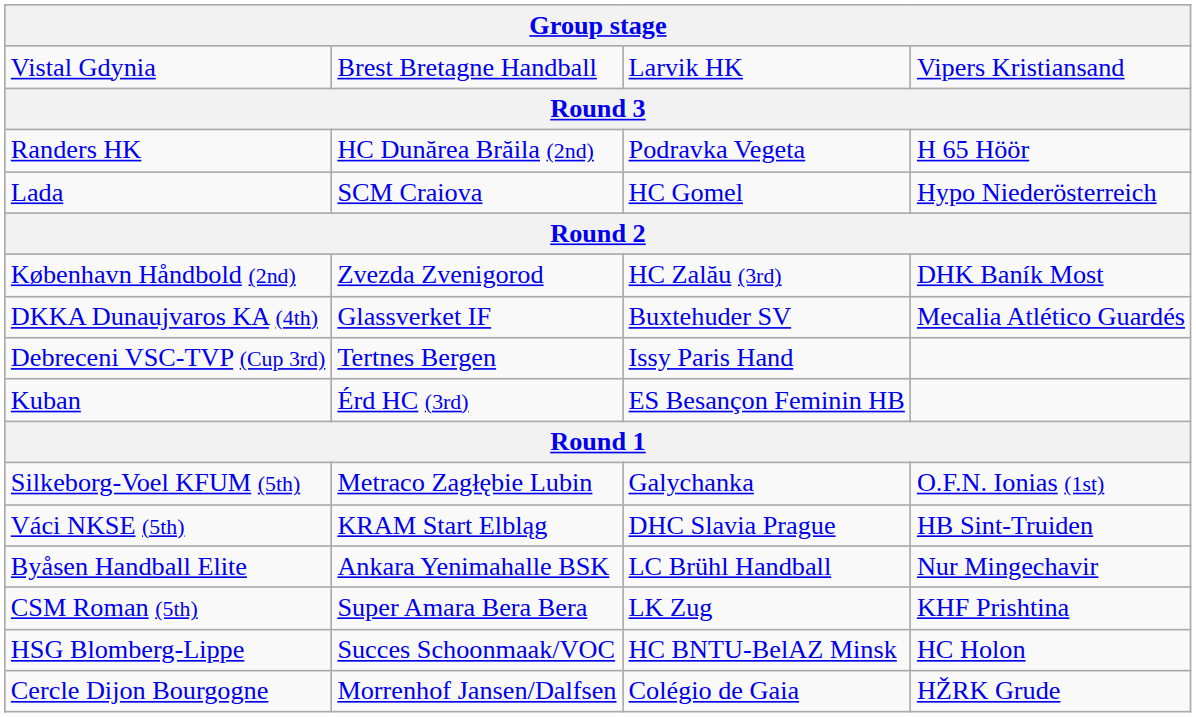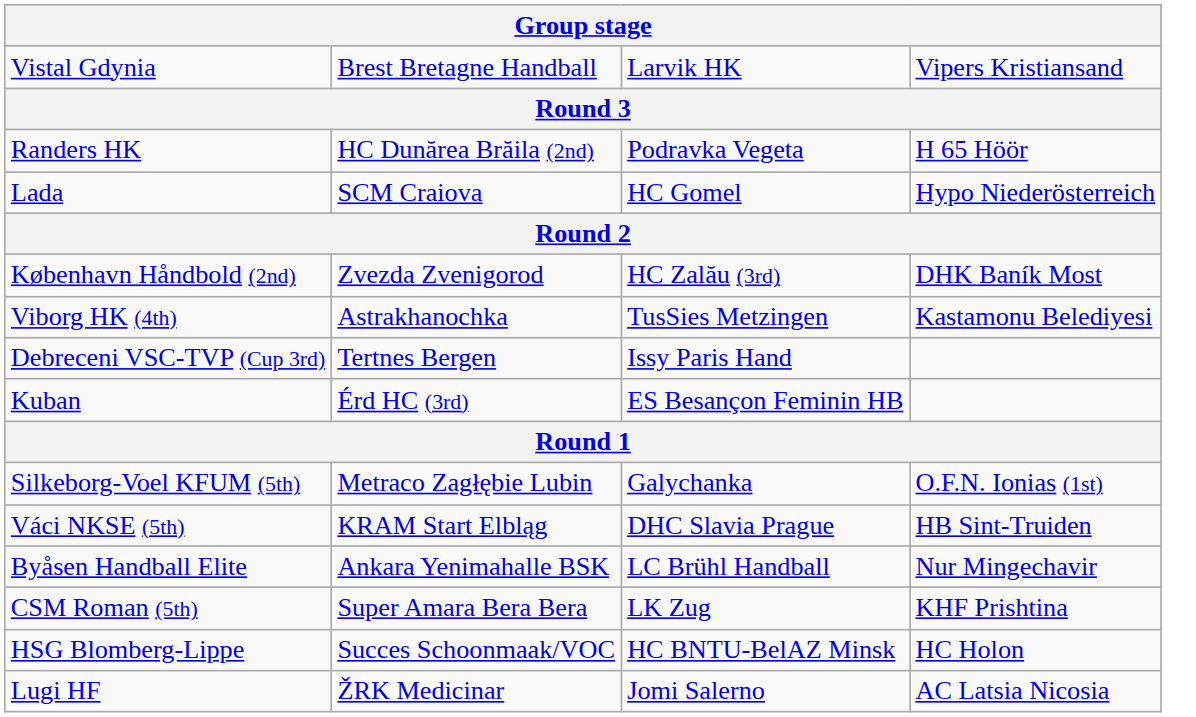+ row: Viborg HK (4th) | Astrakhanochka | TusSies Metzingen | Kastamonu Belediyesi
- row: DKKA Dunaujvaros KA (4th) | Glassverket IF | Buxtehuder SV | Mecalia Atlético Guardés
- row: Cercle Dijon Bourgogne | Morrenhof Jansen/Dalfsen | Colégio de Gaia | HŽRK Grude
+ row: Lugi HF | ŽRK Medicinar | Jomi Salerno | AC Latsia Nicosia
